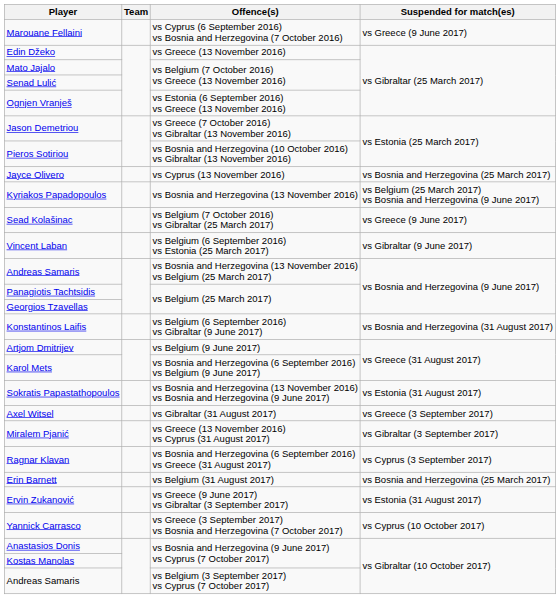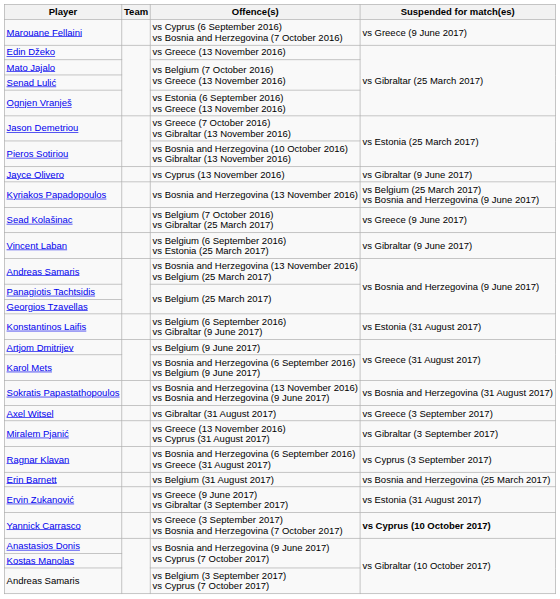Jayce Olivero | Suspended for match(es): vs Bosnia and Herzegovina (25 March 2017) -> vs Gibraltar (9 June 2017)
Konstantinos Laifis | Suspended for match(es): vs Bosnia and Herzegovina (31 August 2017) -> vs Estonia (31 August 2017)
Sokratis Papastathopoulos | Suspended for match(es): vs Estonia (31 August 2017) -> vs Bosnia and Herzegovina (31 August 2017)
Yannick Carrasco | Suspended for match(es): normal -> bold
